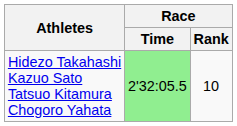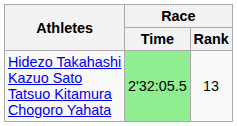Hidezo Takahashi Kazuo Sato Tatsuo Kitamura Chogoro Yahata | Race / Rank: 10 -> 13
